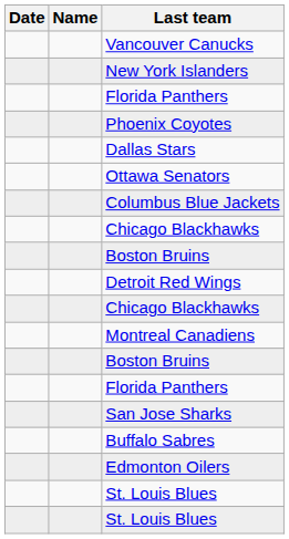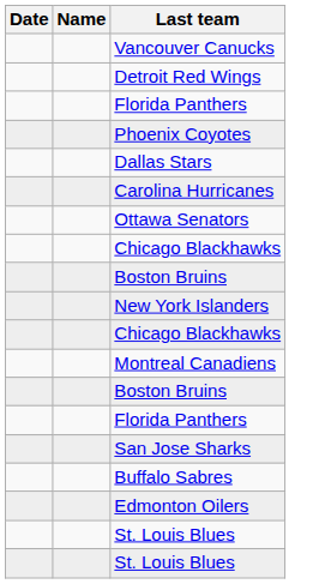rows swapped: New York Islanders <-> Detroit Red Wings
+ row: Carolina Hurricanes
- row: Columbus Blue Jackets
